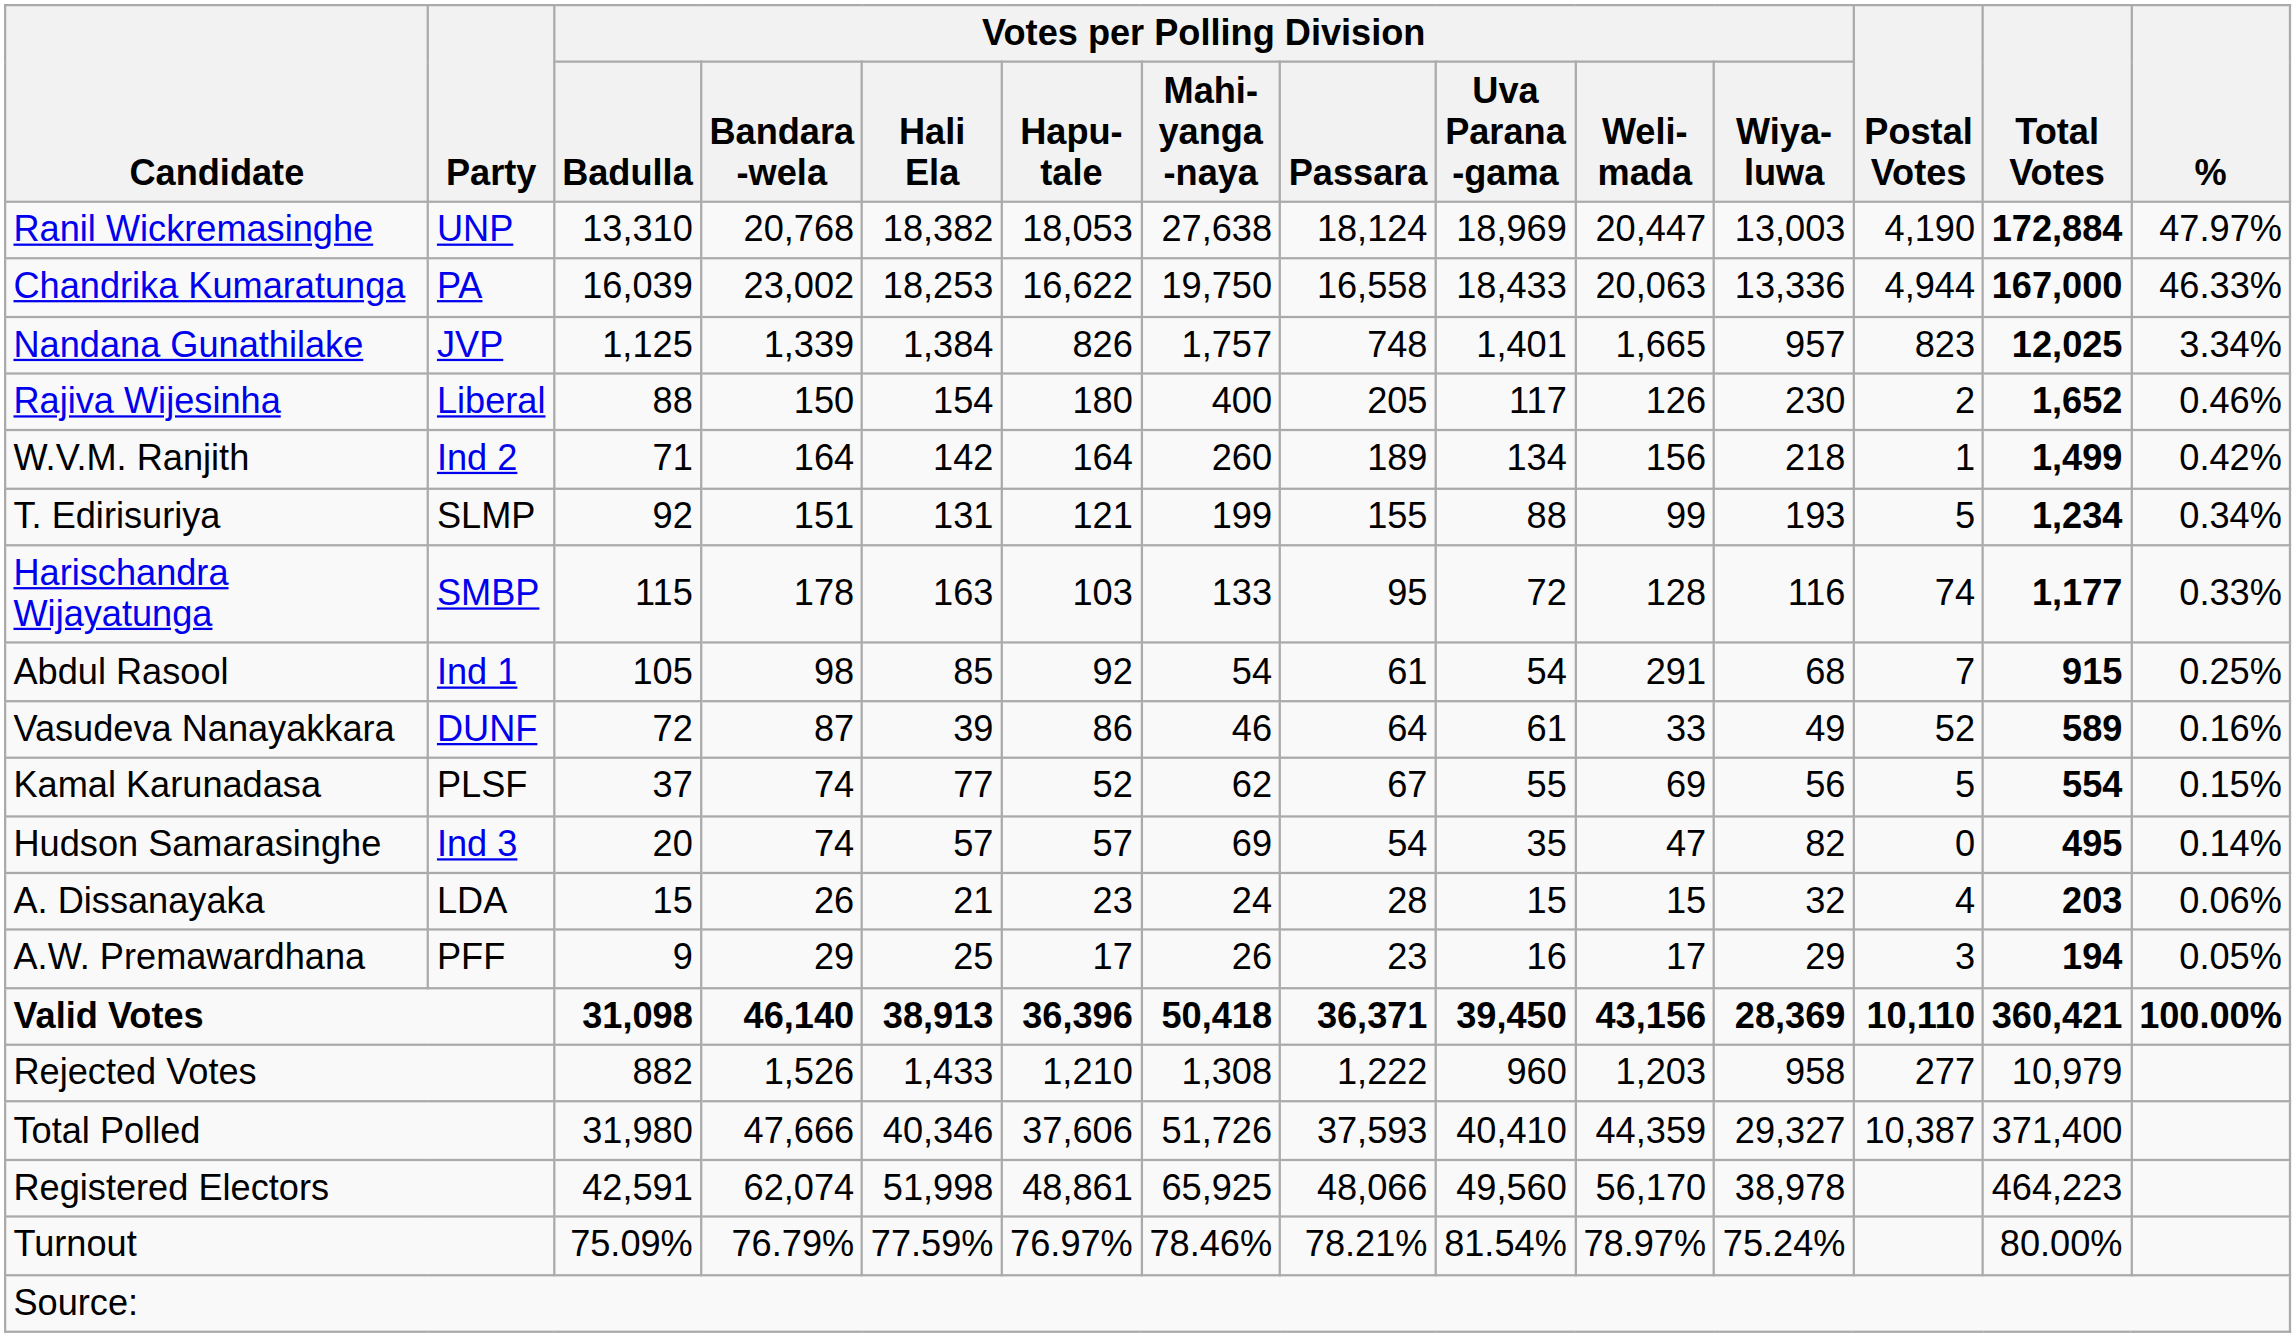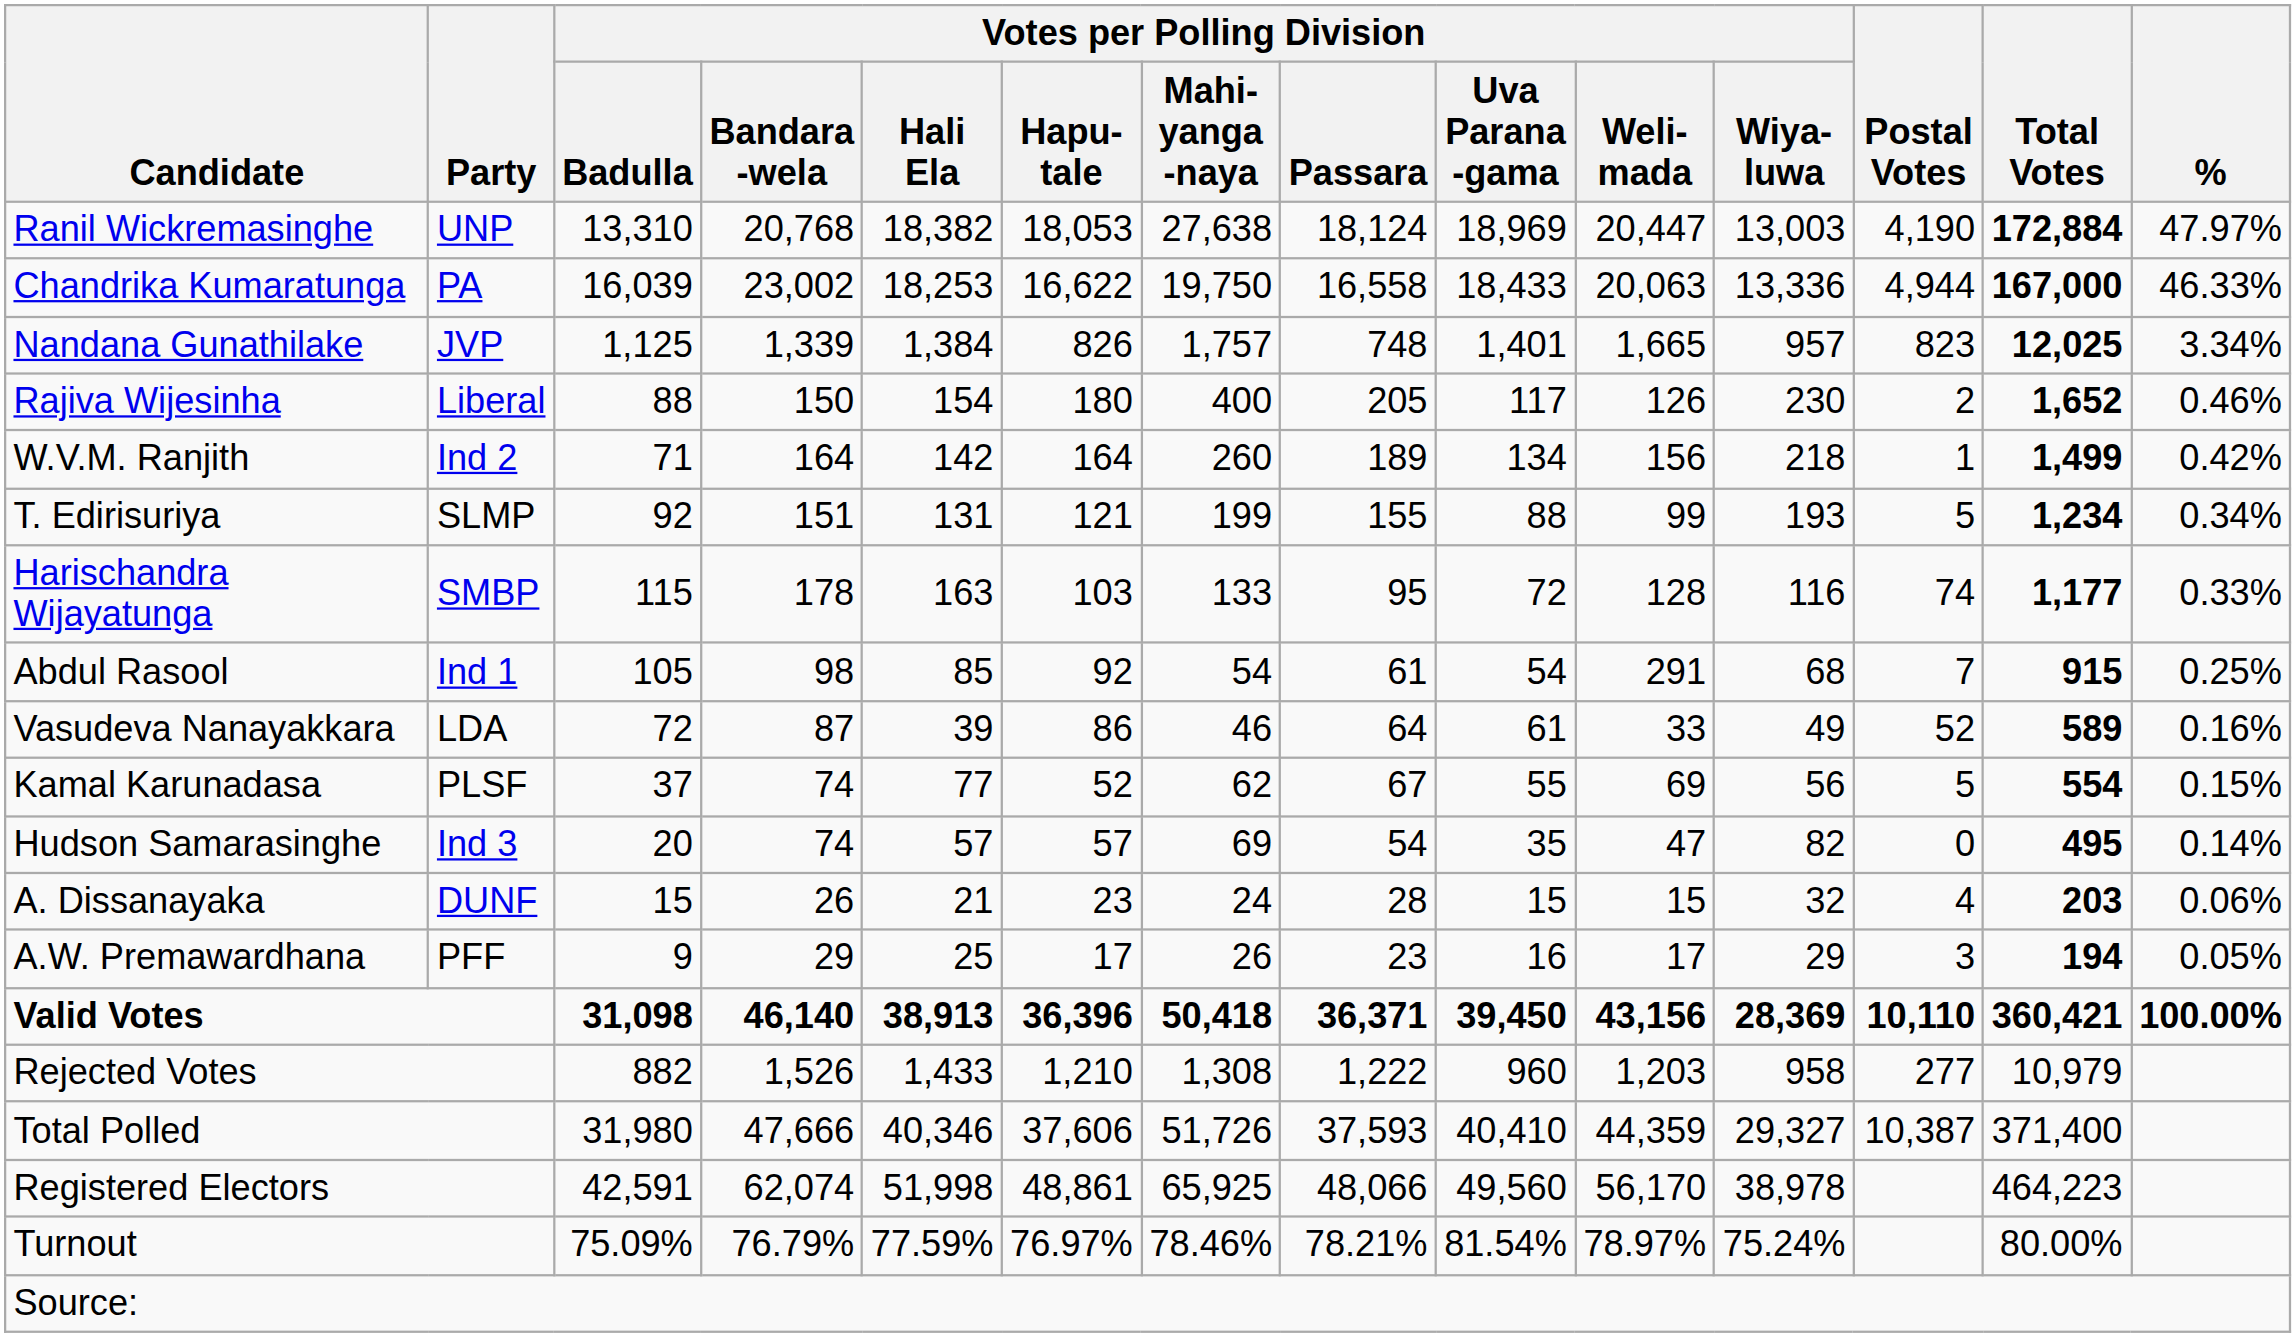Vasudeva Nanayakkara | Party: DUNF -> LDA
A. Dissanayaka | Party: LDA -> DUNF
